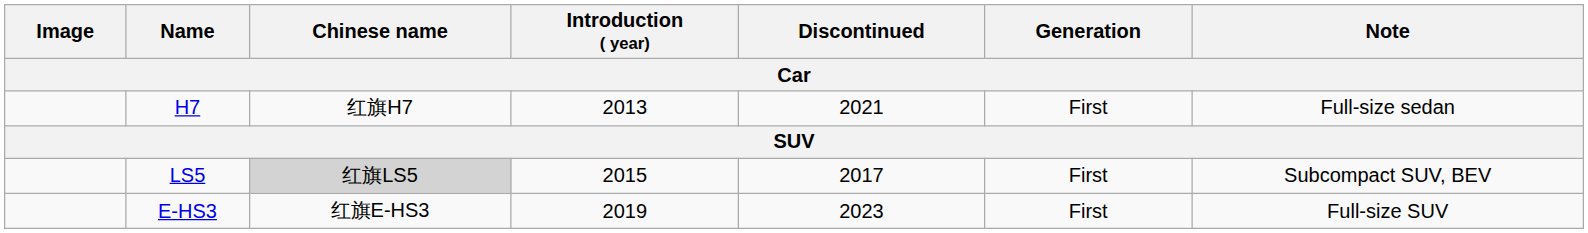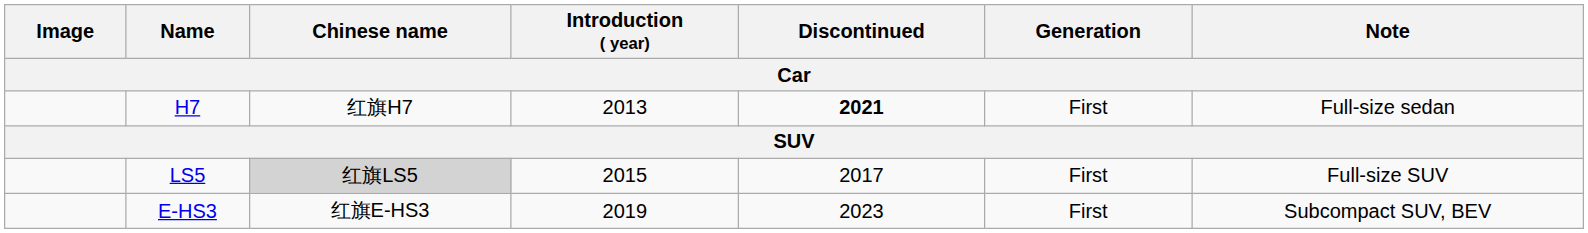H7 | Discontinued: normal -> bold
LS5 | Note: Subcompact SUV, BEV -> Full-size SUV
E-HS3 | Note: Full-size SUV -> Subcompact SUV, BEV
